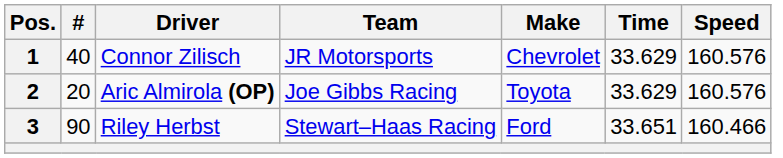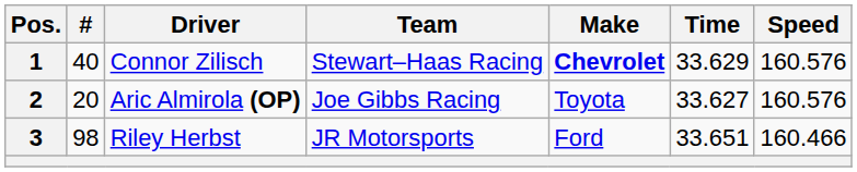1 | Team: JR Motorsports -> Stewart–Haas Racing
1 | Make: normal -> bold
2 | Time: 33.629 -> 33.627
3 | #: 90 -> 98
3 | Team: Stewart–Haas Racing -> JR Motorsports
